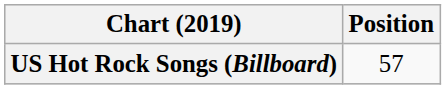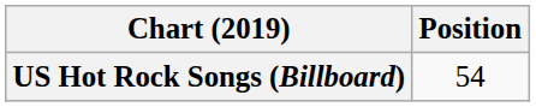US Hot Rock Songs (Billboard) | Position: 57 -> 54
